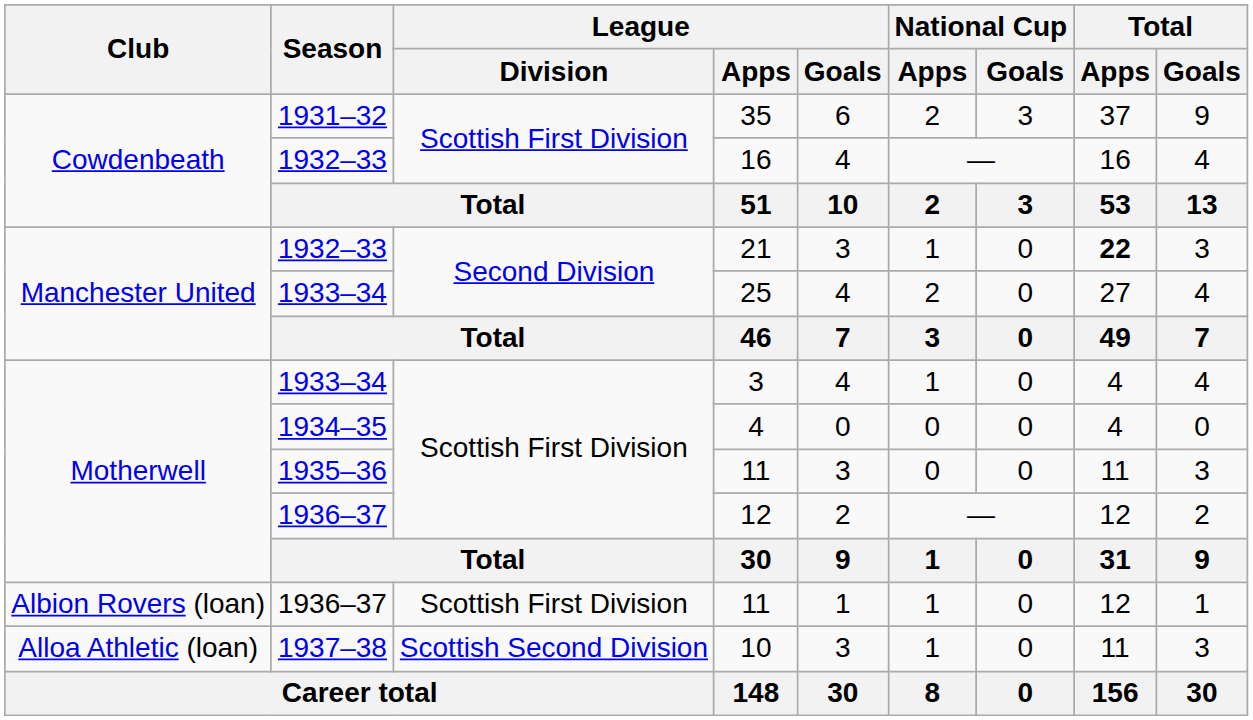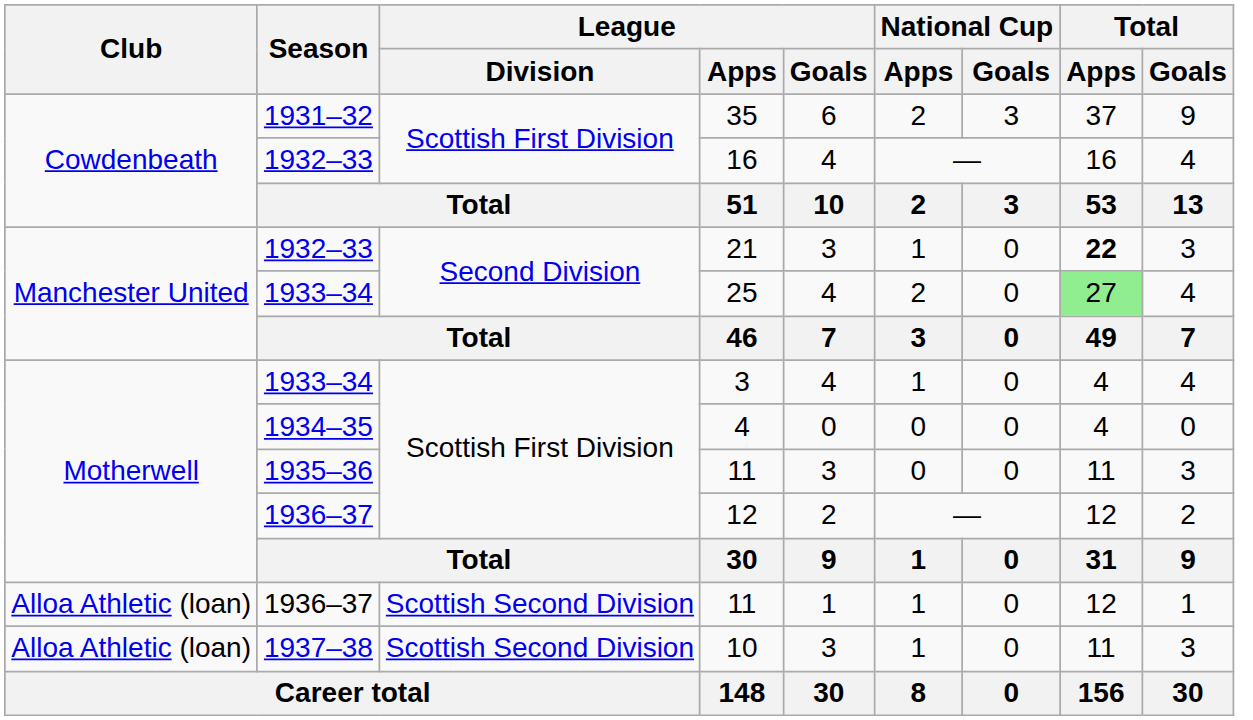25 | Total / Apps: no background -> lightgreen background
1936–37 / 11 | Club: Albion Rovers (loan) -> Alloa Athletic (loan)
1936–37 / 11 | League / Division: Scottish First Division -> Scottish Second Division
